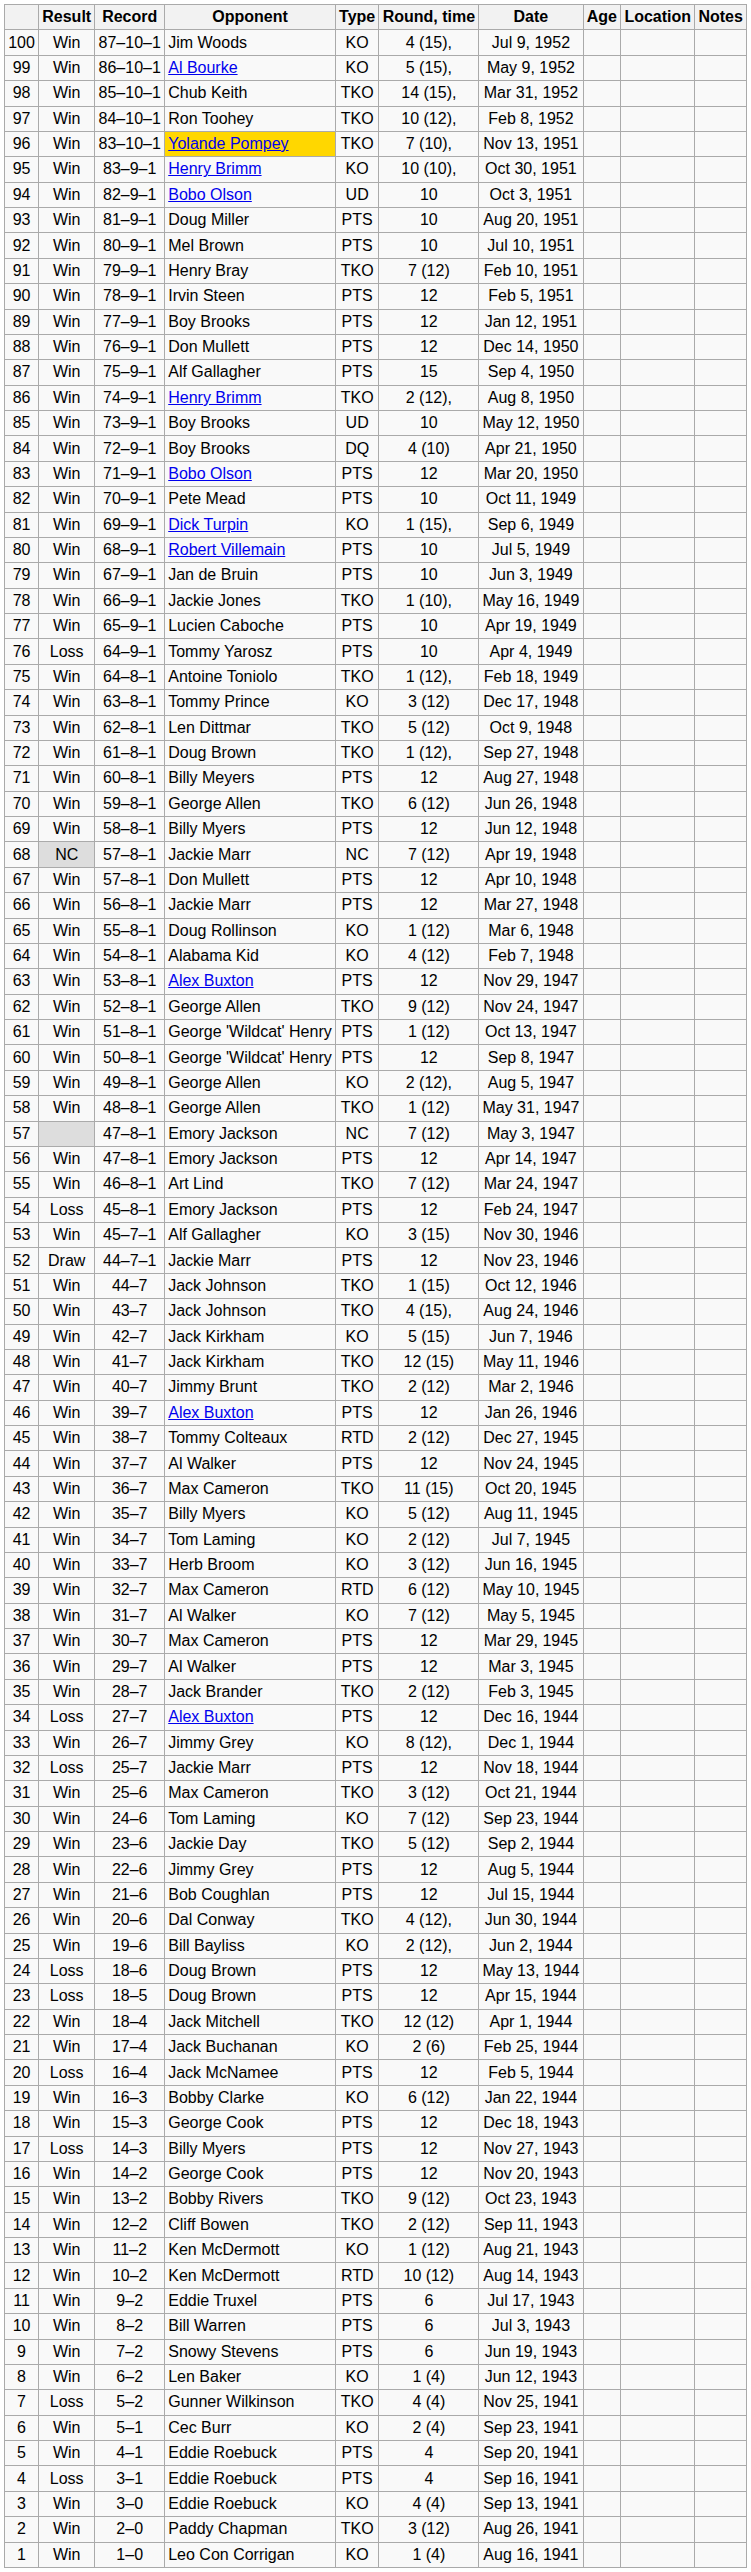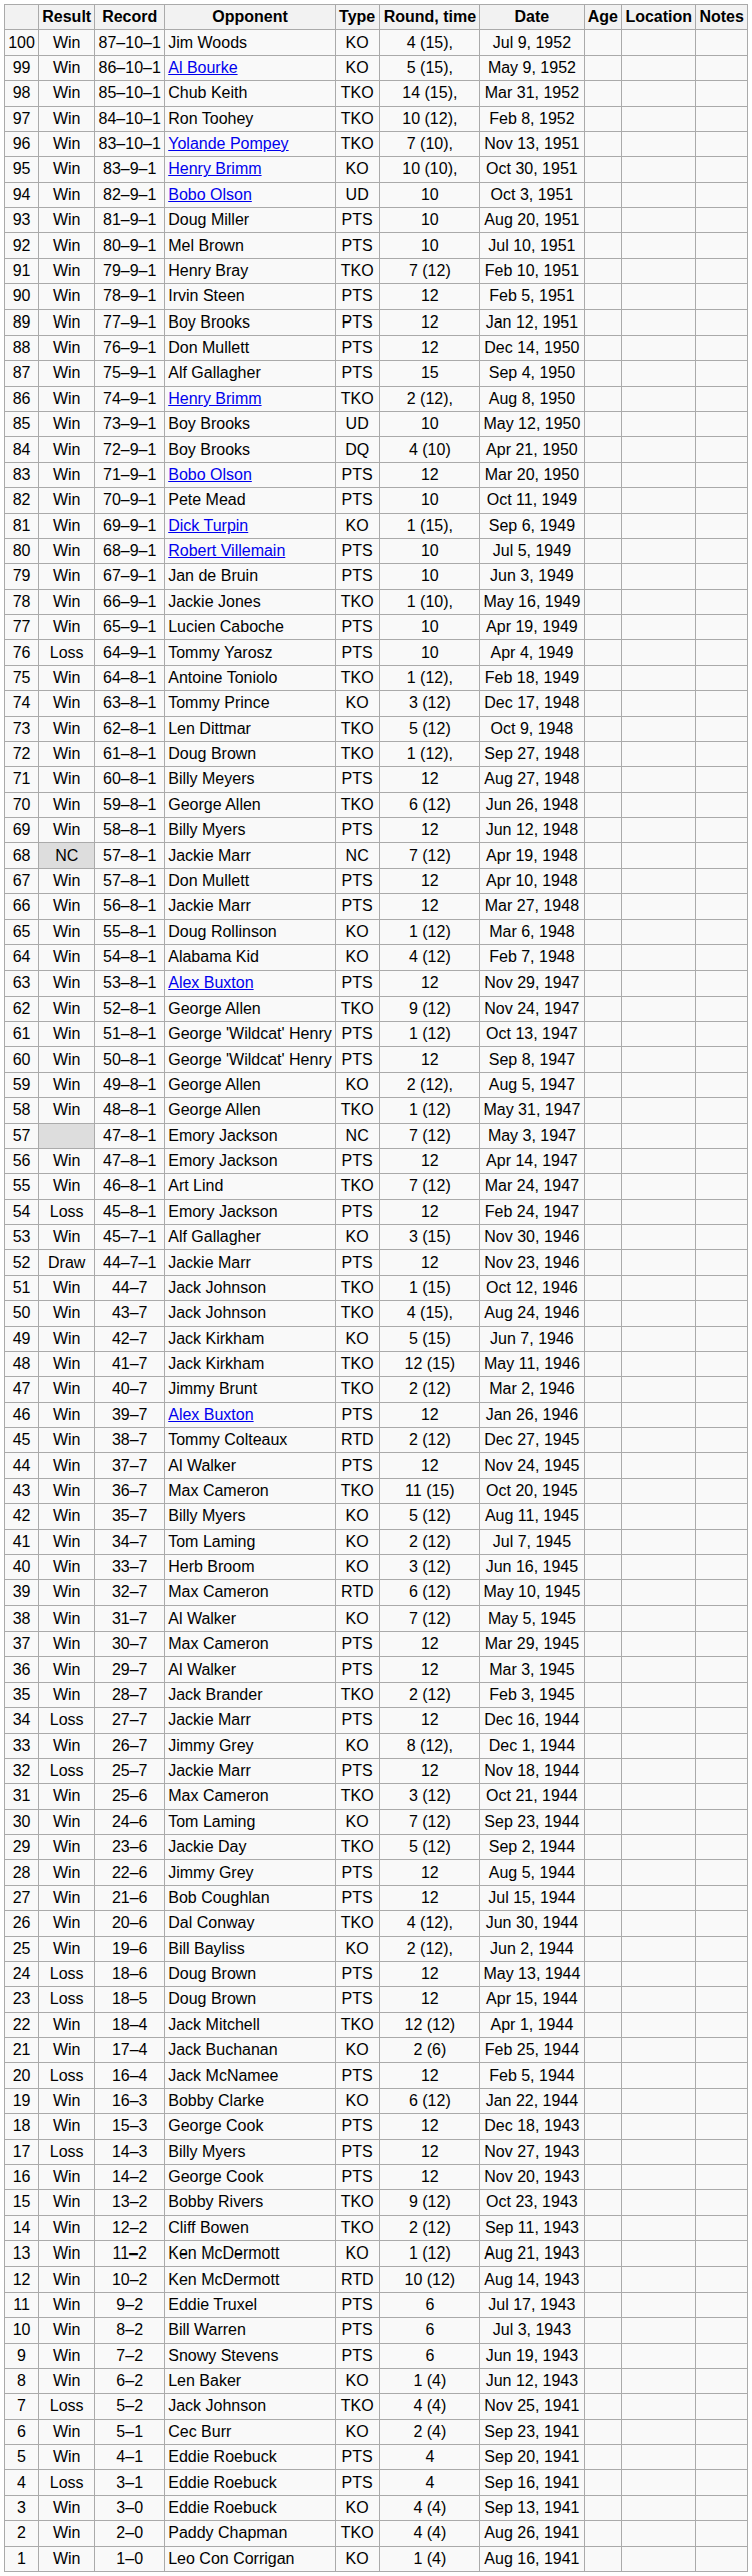96 | Opponent: gold background -> no background
34 | Opponent: Alex Buxton -> Jackie Marr
7 | Opponent: Gunner Wilkinson -> Jack Johnson
2 | Round, time: 3 (12) -> 4 (4)
